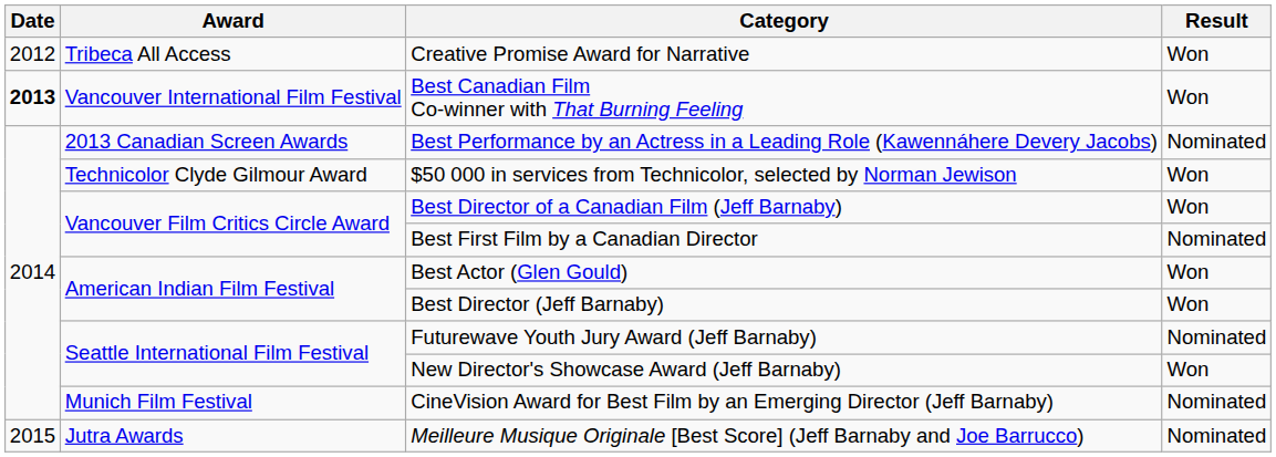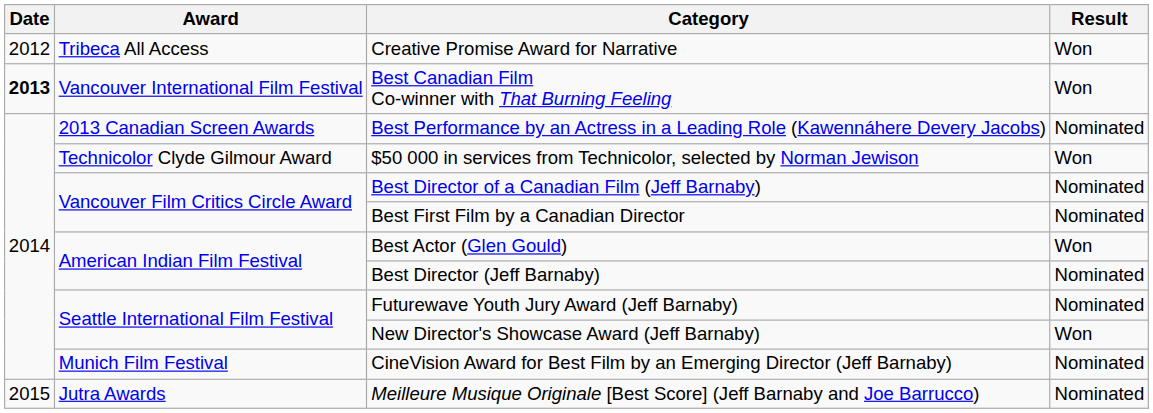Best Director of a Canadian Film (Jeff Barnaby) | Result: Won -> Nominated
Best Director (Jeff Barnaby) | Result: Won -> Nominated
